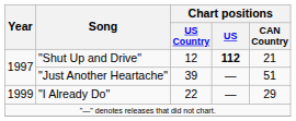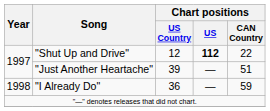"Shut Up and Drive" | Chart positions / CAN Country: 21 -> 22
"I Already Do" | Year: 1999 -> 1998
"I Already Do" | Chart positions / US Country: 22 -> 36
"I Already Do" | Chart positions / CAN Country: 29 -> 59
